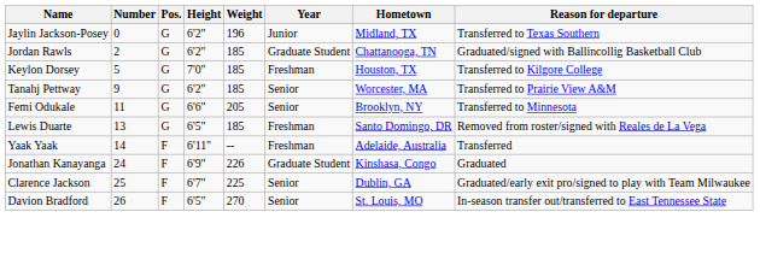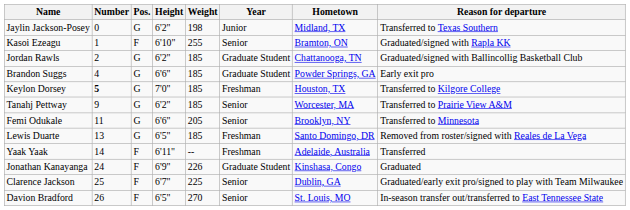Jaylin Jackson-Posey | Weight: 196 -> 198
+ row: Kasoi Ezeagu | 1 | F | 6'10" | 255 | Senior | Bramton, ON | Graduated/signed with Rapla KK
+ row: Brandon Suggs | 4 | G | 6'6" | 185 | Graduate Student | Powder Springs, GA | Early exit pro
Keylon Dorsey | Number: normal -> bold
